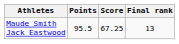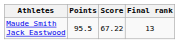Maude Smith Jack Eastwood | Score: 67.25 -> 67.22
